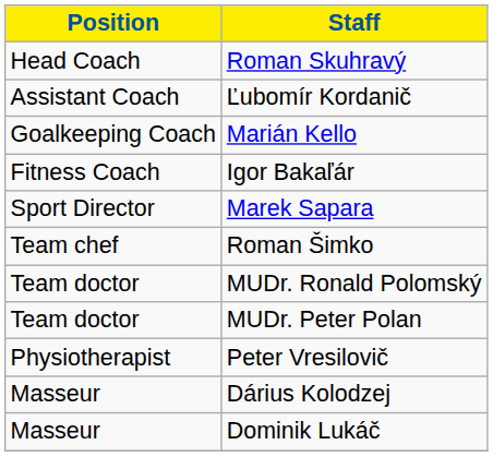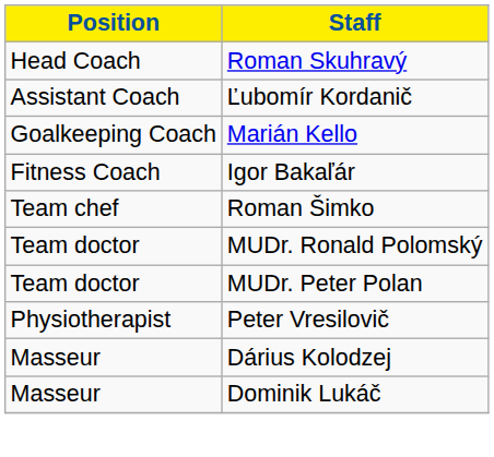- row: Sport Director | Marek Sapara
